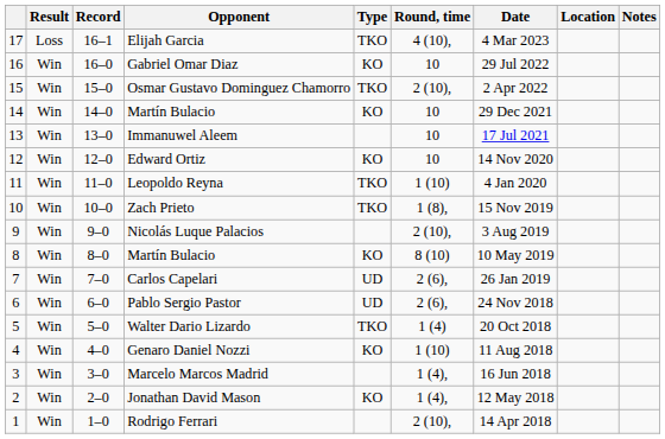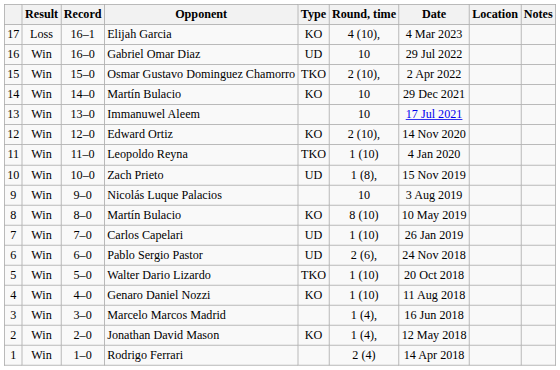Elijah Garcia | Type: TKO -> KO
Gabriel Omar Diaz | Type: KO -> UD
Edward Ortiz | Round, time: 10 -> 2 (10),
Zach Prieto | Type: TKO -> UD
Nicolás Luque Palacios | Round, time: 2 (10), -> 10
Carlos Capelari | Round, time: 2 (6), -> 1 (10)
Walter Dario Lizardo | Round, time: 1 (4) -> 1 (10)
Rodrigo Ferrari | Round, time: 2 (10), -> 2 (4)
